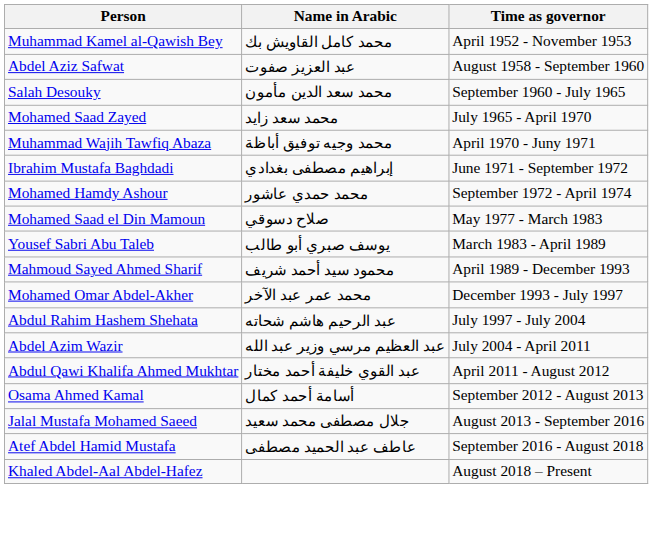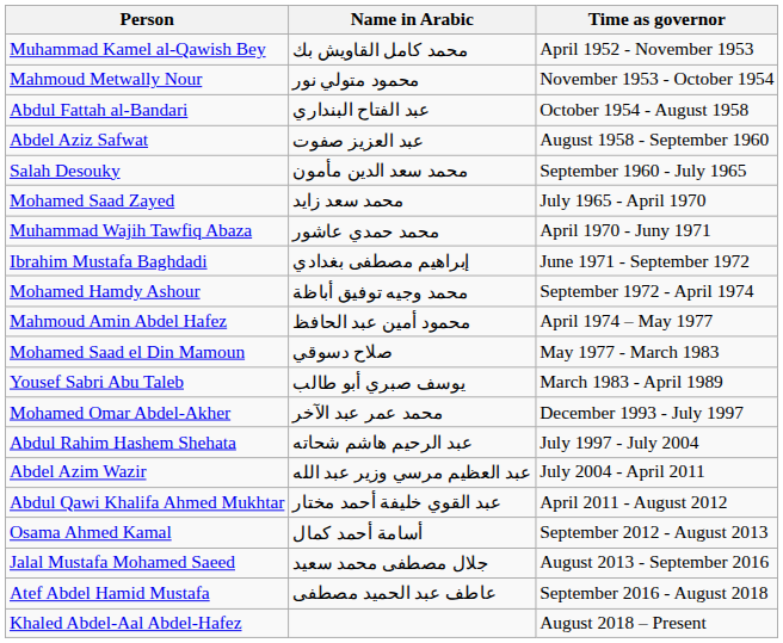+ row: Mahmoud Metwally Nour | محمود متولي نور | November 1953 - October 1954
+ row: Abdul Fattah al-Bandari | عبد الفتاح البنداري | October 1954 - August 1958
Muhammad Wajih Tawfiq Abaza | Name in Arabic: محمد وجيه توفيق أباظة -> محمد حمدي عاشور
Mohamed Hamdy Ashour | Name in Arabic: محمد حمدي عاشور -> محمد وجيه توفيق أباظة
+ row: Mahmoud Amin Abdel Hafez | محمود أمين عبد الحافظ | April 1974 – May 1977
- row: Mahmoud Sayed Ahmed Sharif | محمود سيد أحمد شريف | April 1989 - December 1993
